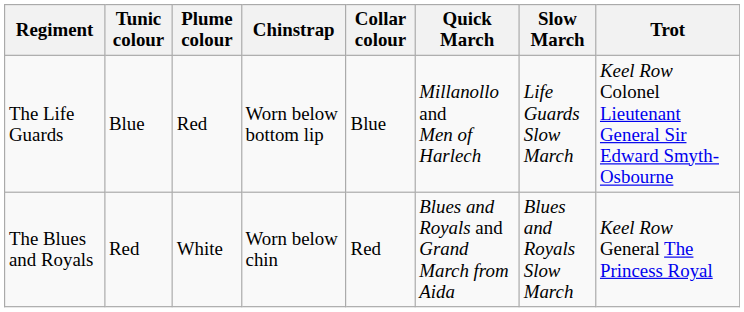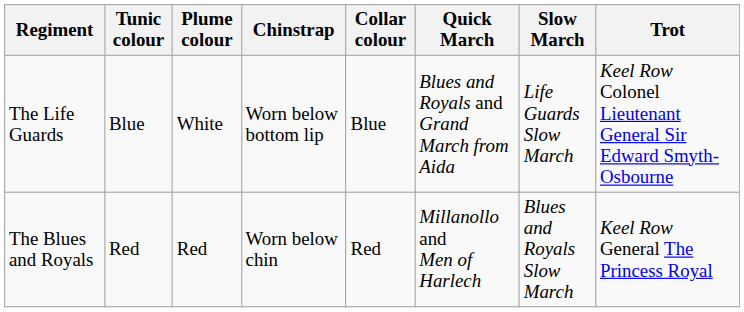The Life Guards | Plume colour: Red -> White
The Life Guards | Quick March: Millanollo and Men of Harlech -> Blues and Royals and Grand March from Aida
The Blues and Royals | Plume colour: White -> Red
The Blues and Royals | Quick March: Blues and Royals and Grand March from Aida -> Millanollo and Men of Harlech
